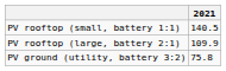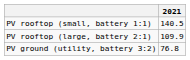PV ground (utility, battery 3:2) | 2021: 75.8 -> 76.8
